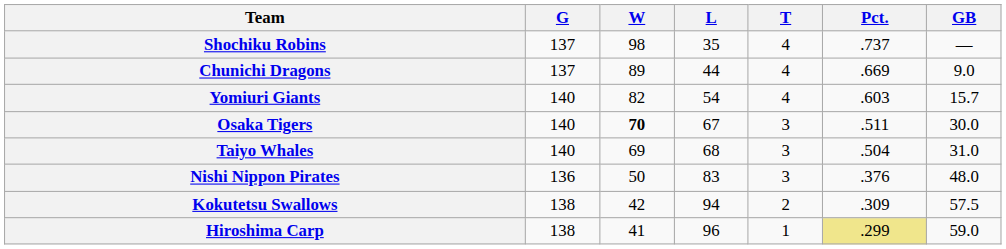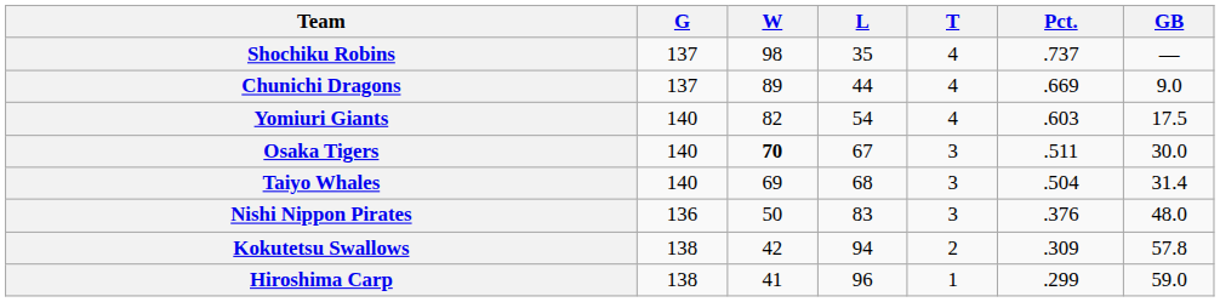Yomiuri Giants | GB: 15.7 -> 17.5
Taiyo Whales | GB: 31.0 -> 31.4
Kokutetsu Swallows | GB: 57.5 -> 57.8
Hiroshima Carp | Pct.: khaki background -> no background
